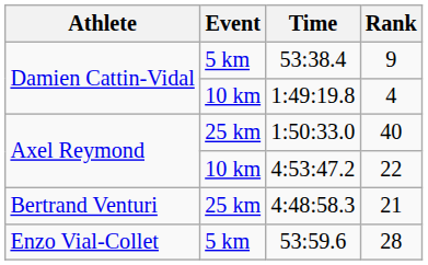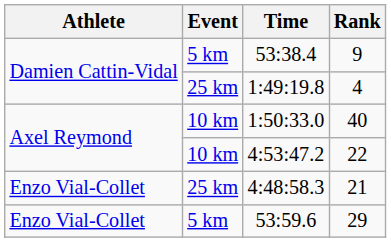1:49:19.8 | Event: 10 km -> 25 km
1:50:33.0 | Event: 25 km -> 10 km
4:48:58.3 | Athlete: Bertrand Venturi -> Enzo Vial-Collet
53:59.6 | Rank: 28 -> 29
